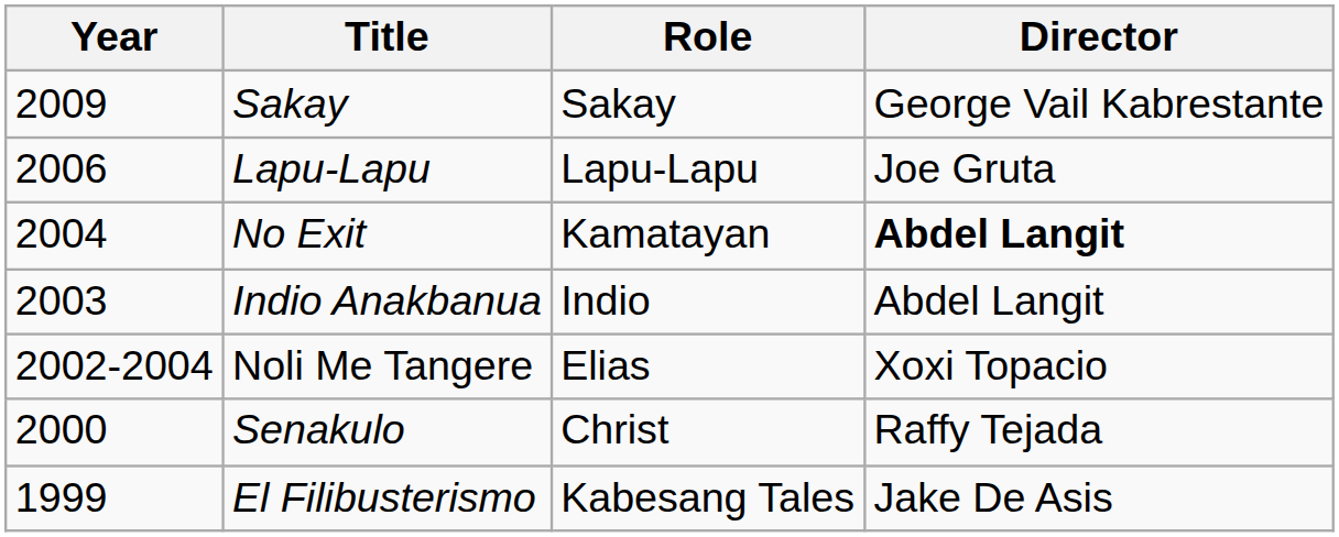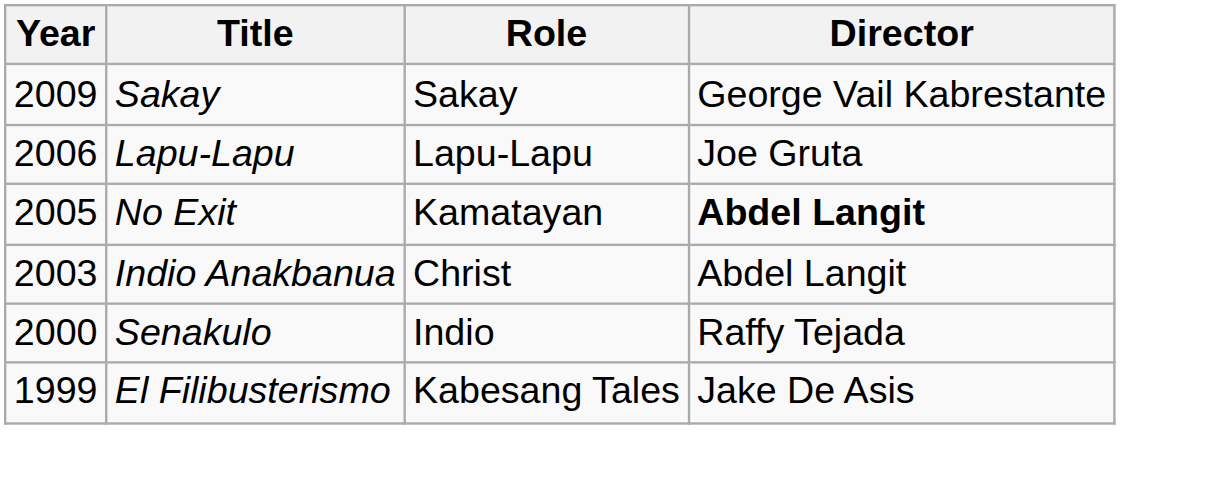No Exit | Year: 2004 -> 2005
Indio Anakbanua | Role: Indio -> Christ
- row: 2002-2004 | Noli Me Tangere | Elias | Xoxi Topacio
Senakulo | Role: Christ -> Indio
